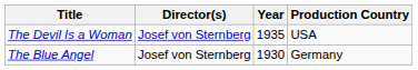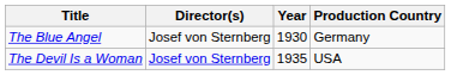rows swapped: The Devil Is a Woman <-> The Blue Angel
